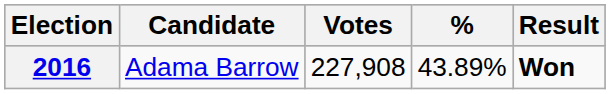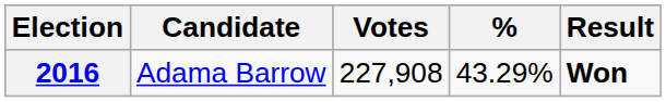2016 | %: 43.89% -> 43.29%
